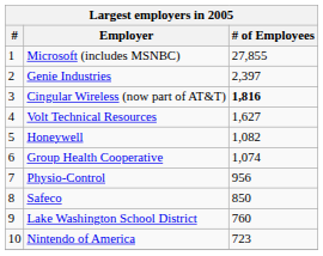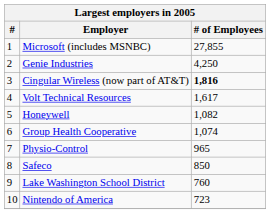Genie Industries | # of Employees: 2,397 -> 4,250
Volt Technical Resources | # of Employees: 1,627 -> 1,617
Physio-Control | # of Employees: 956 -> 965
